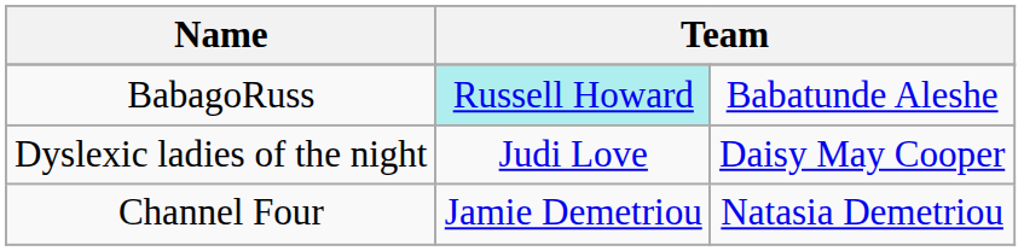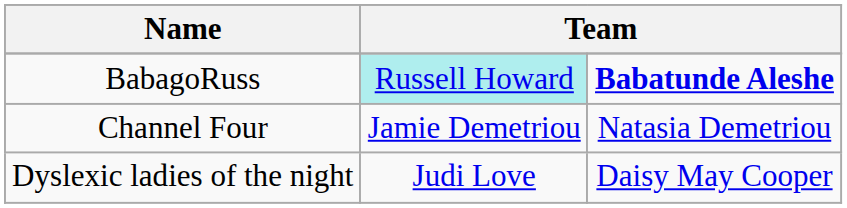BabagoRuss | column 3: normal -> bold
rows swapped: Channel Four <-> Dyslexic ladies of the night
